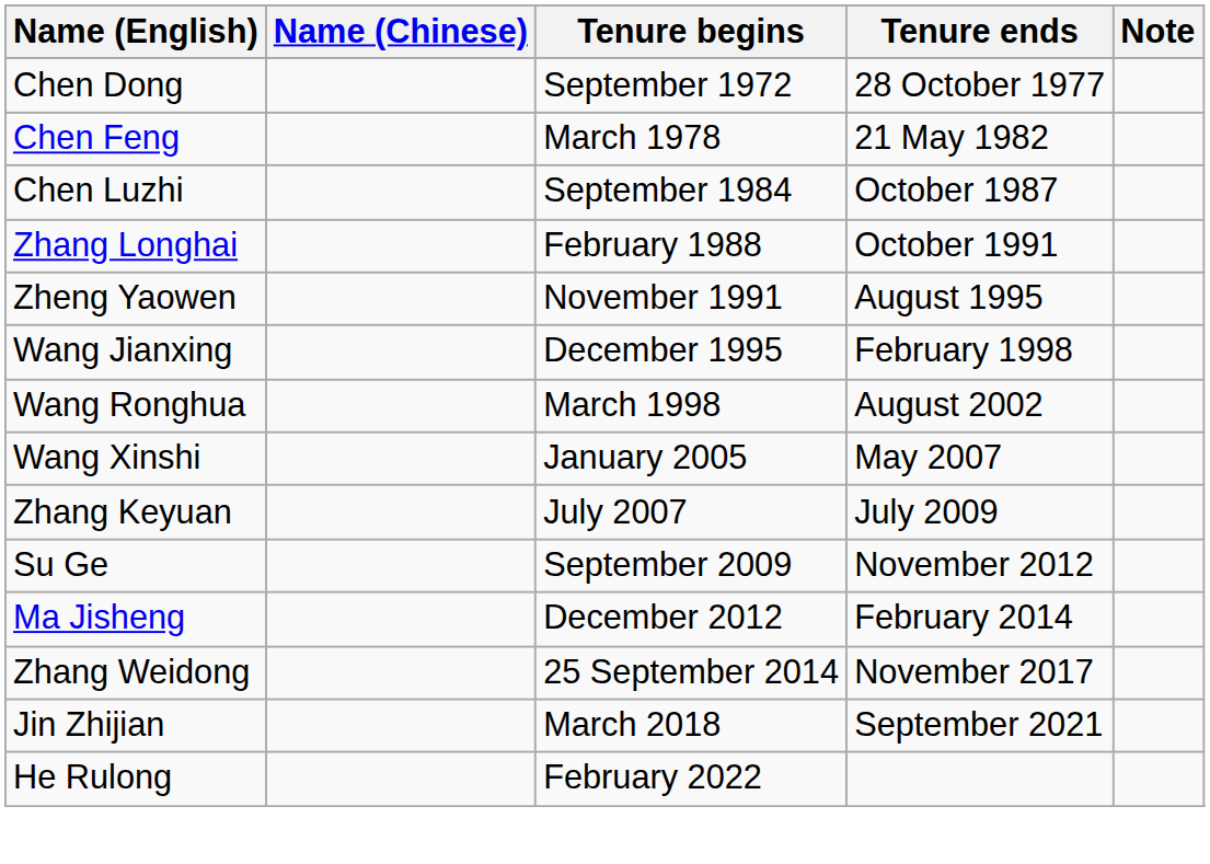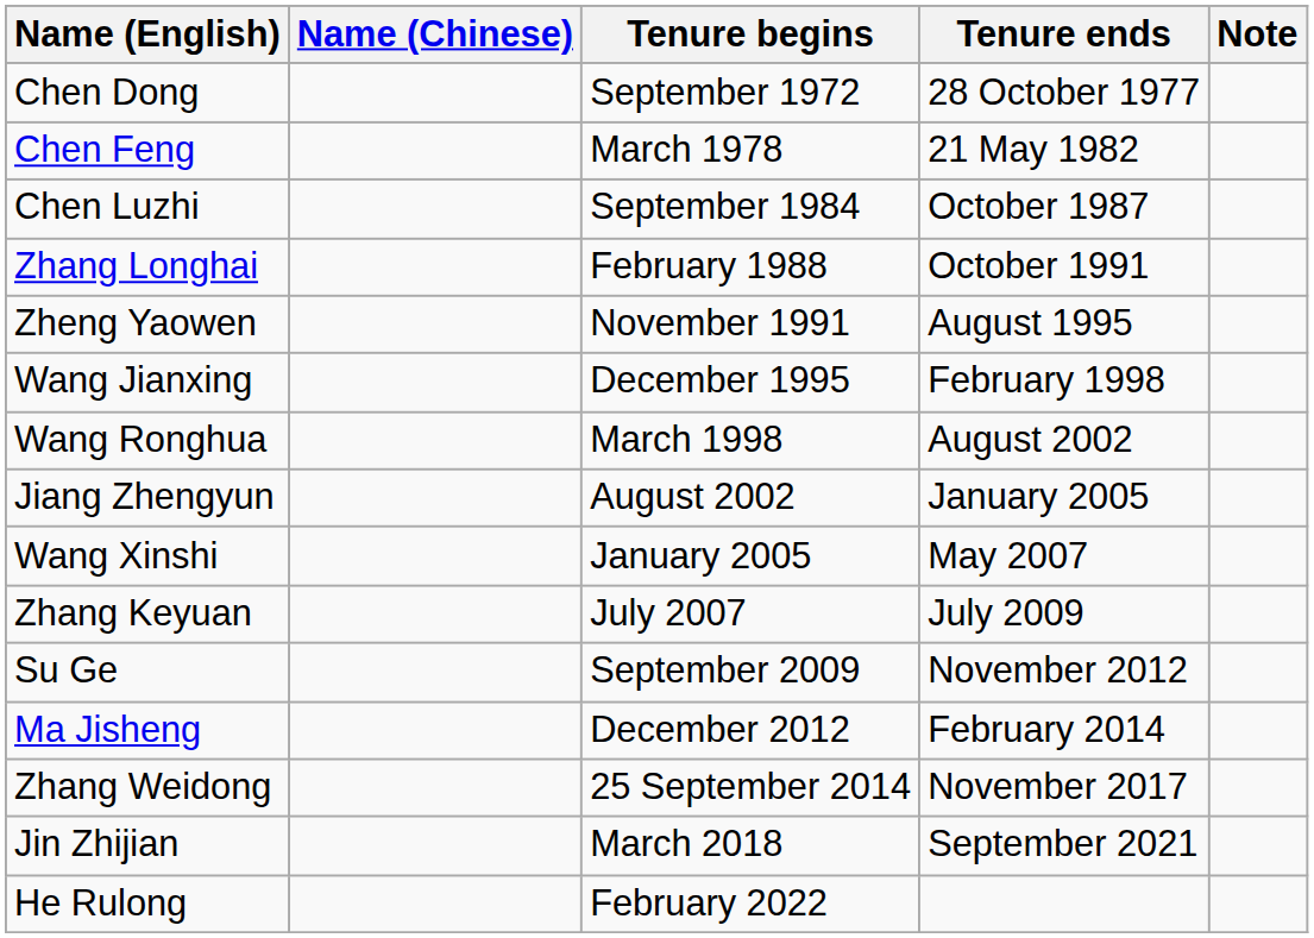+ row: Jiang Zhengyun | August 2002 | January 2005
